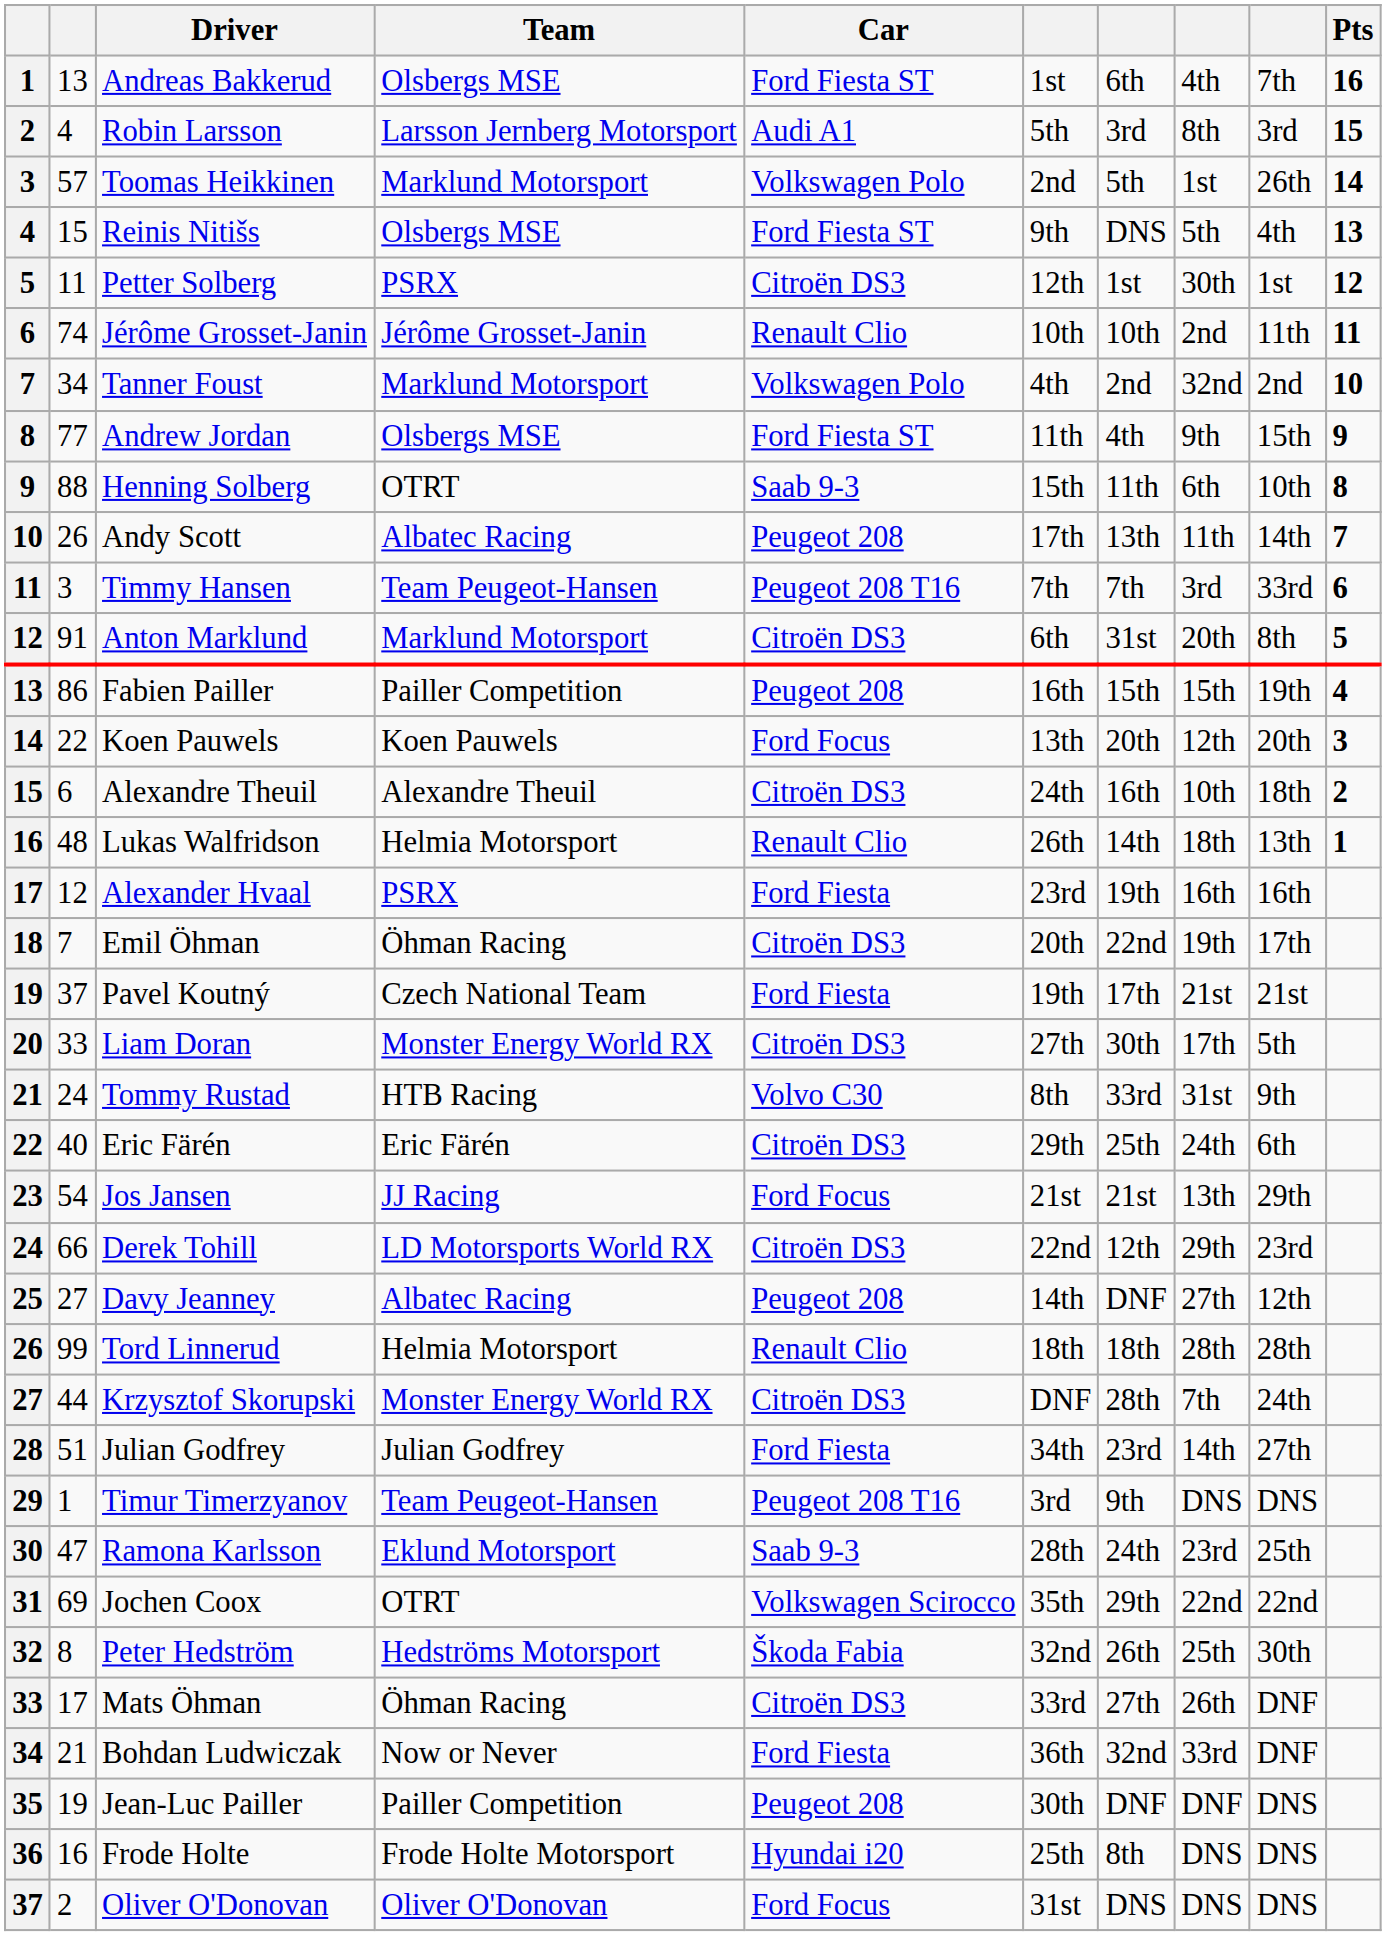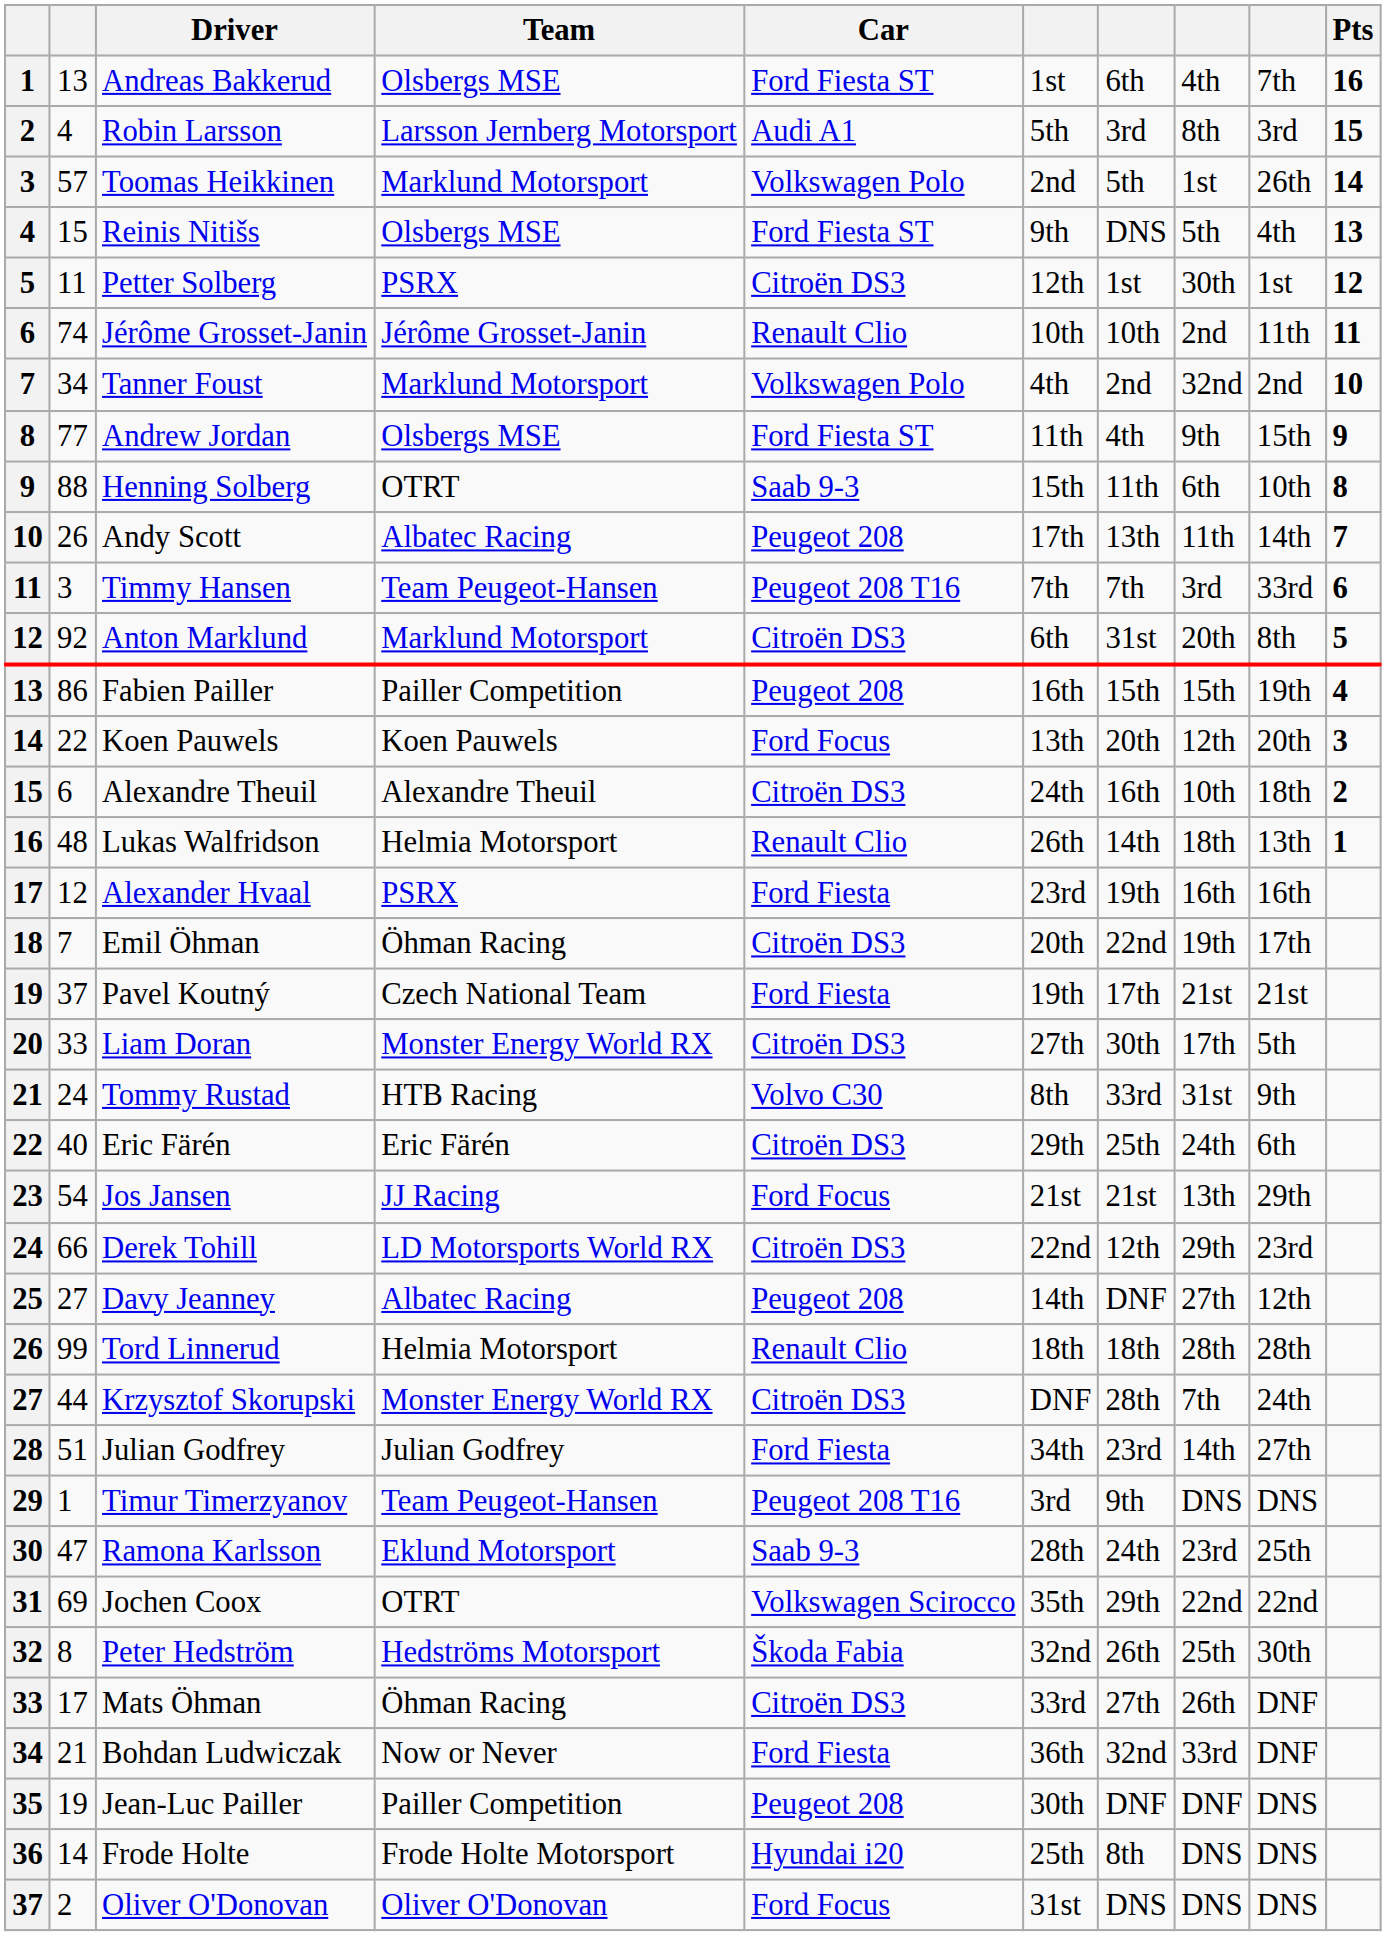Anton Marklund | column 2: 91 -> 92
Frode Holte | column 2: 16 -> 14
